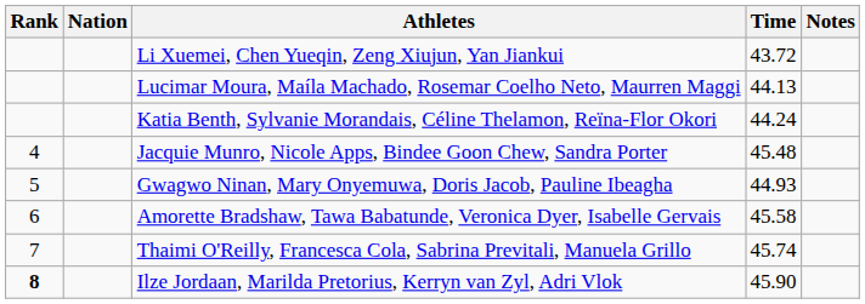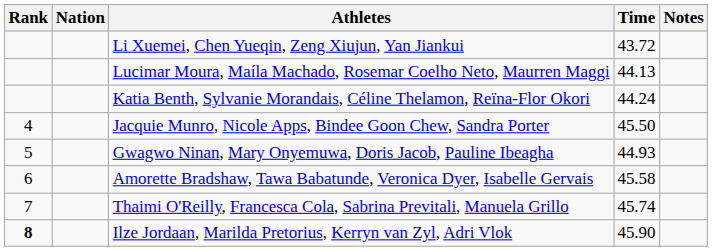Jacquie Munro, Nicole Apps, Bindee Goon Chew, Sandra Porter | Time: 45.48 -> 45.50
